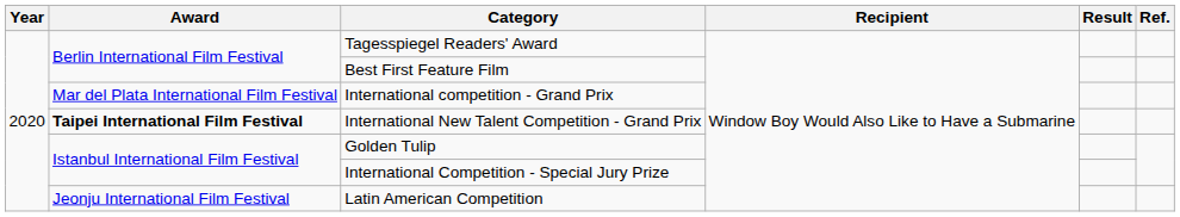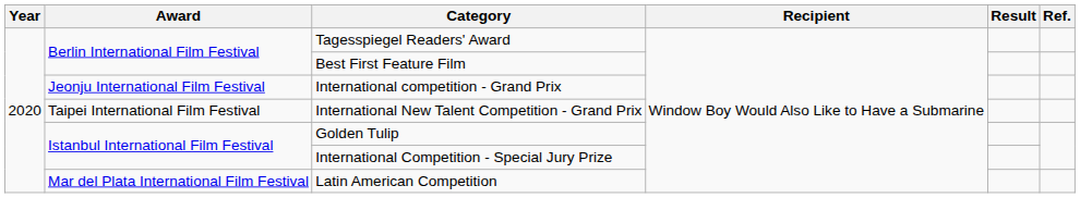International competition - Grand Prix | Award: Mar del Plata International Film Festival -> Jeonju International Film Festival
International New Talent Competition - Grand Prix | Award: bold -> normal
Latin American Competition | Award: Jeonju International Film Festival -> Mar del Plata International Film Festival
